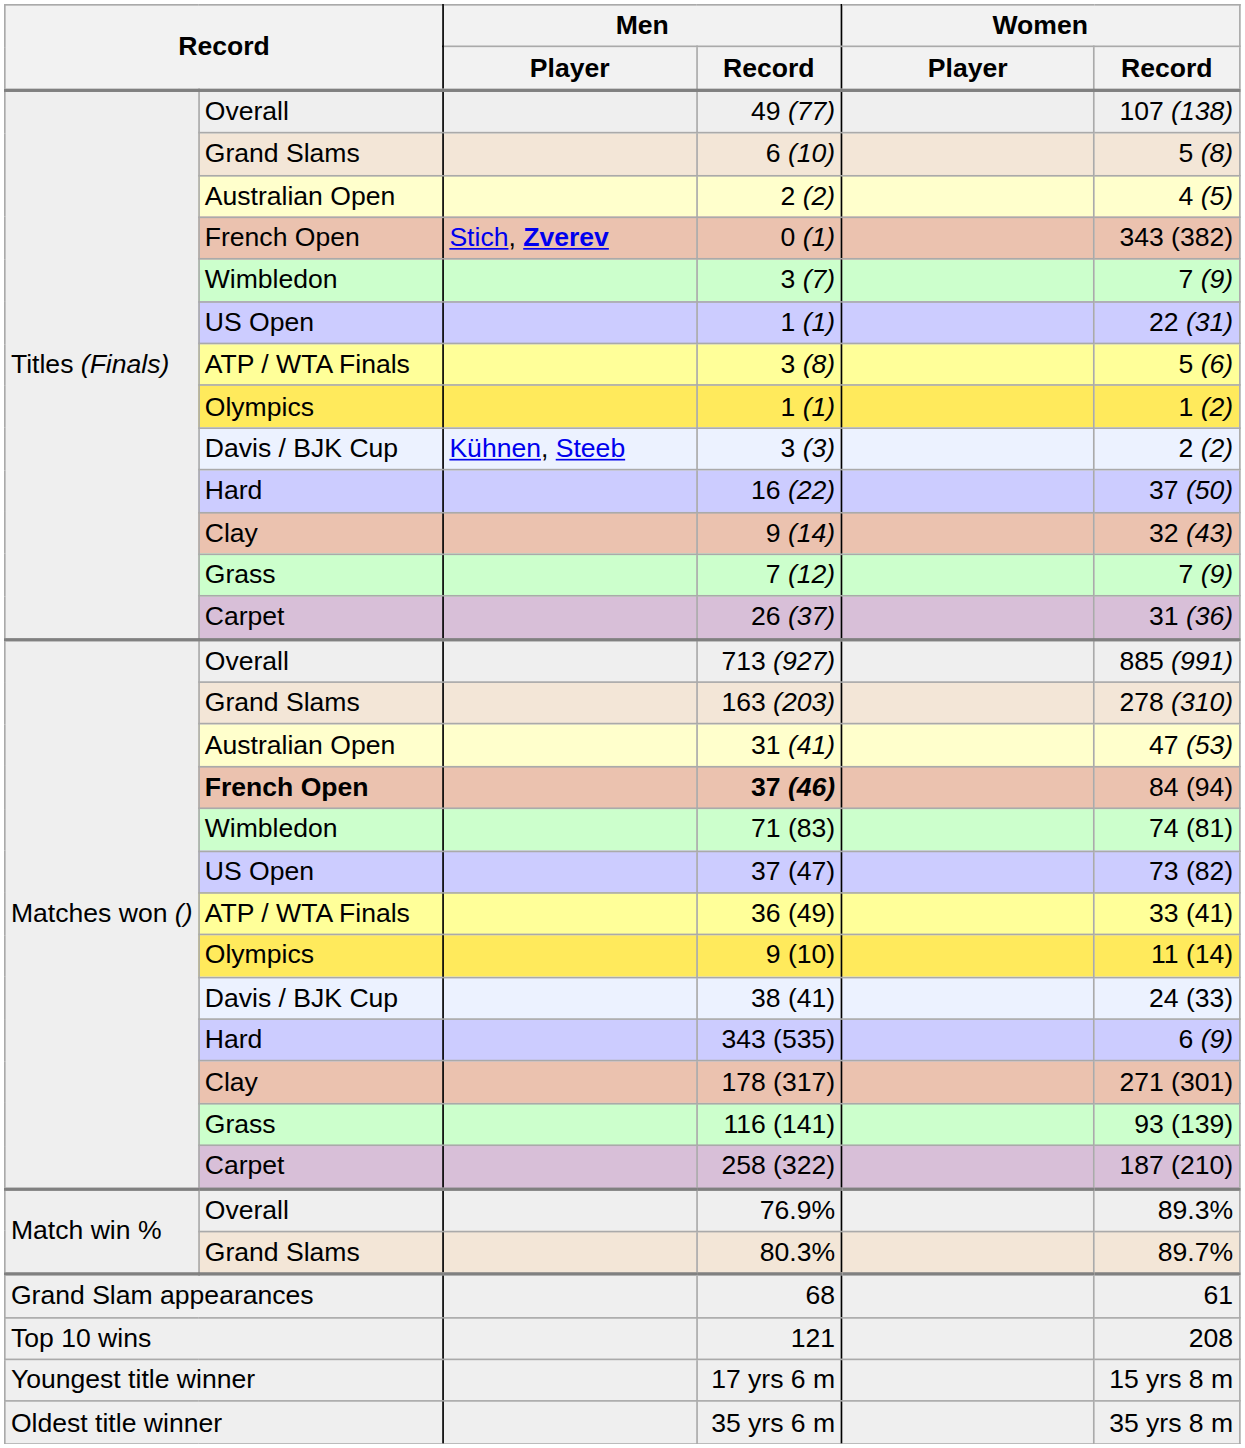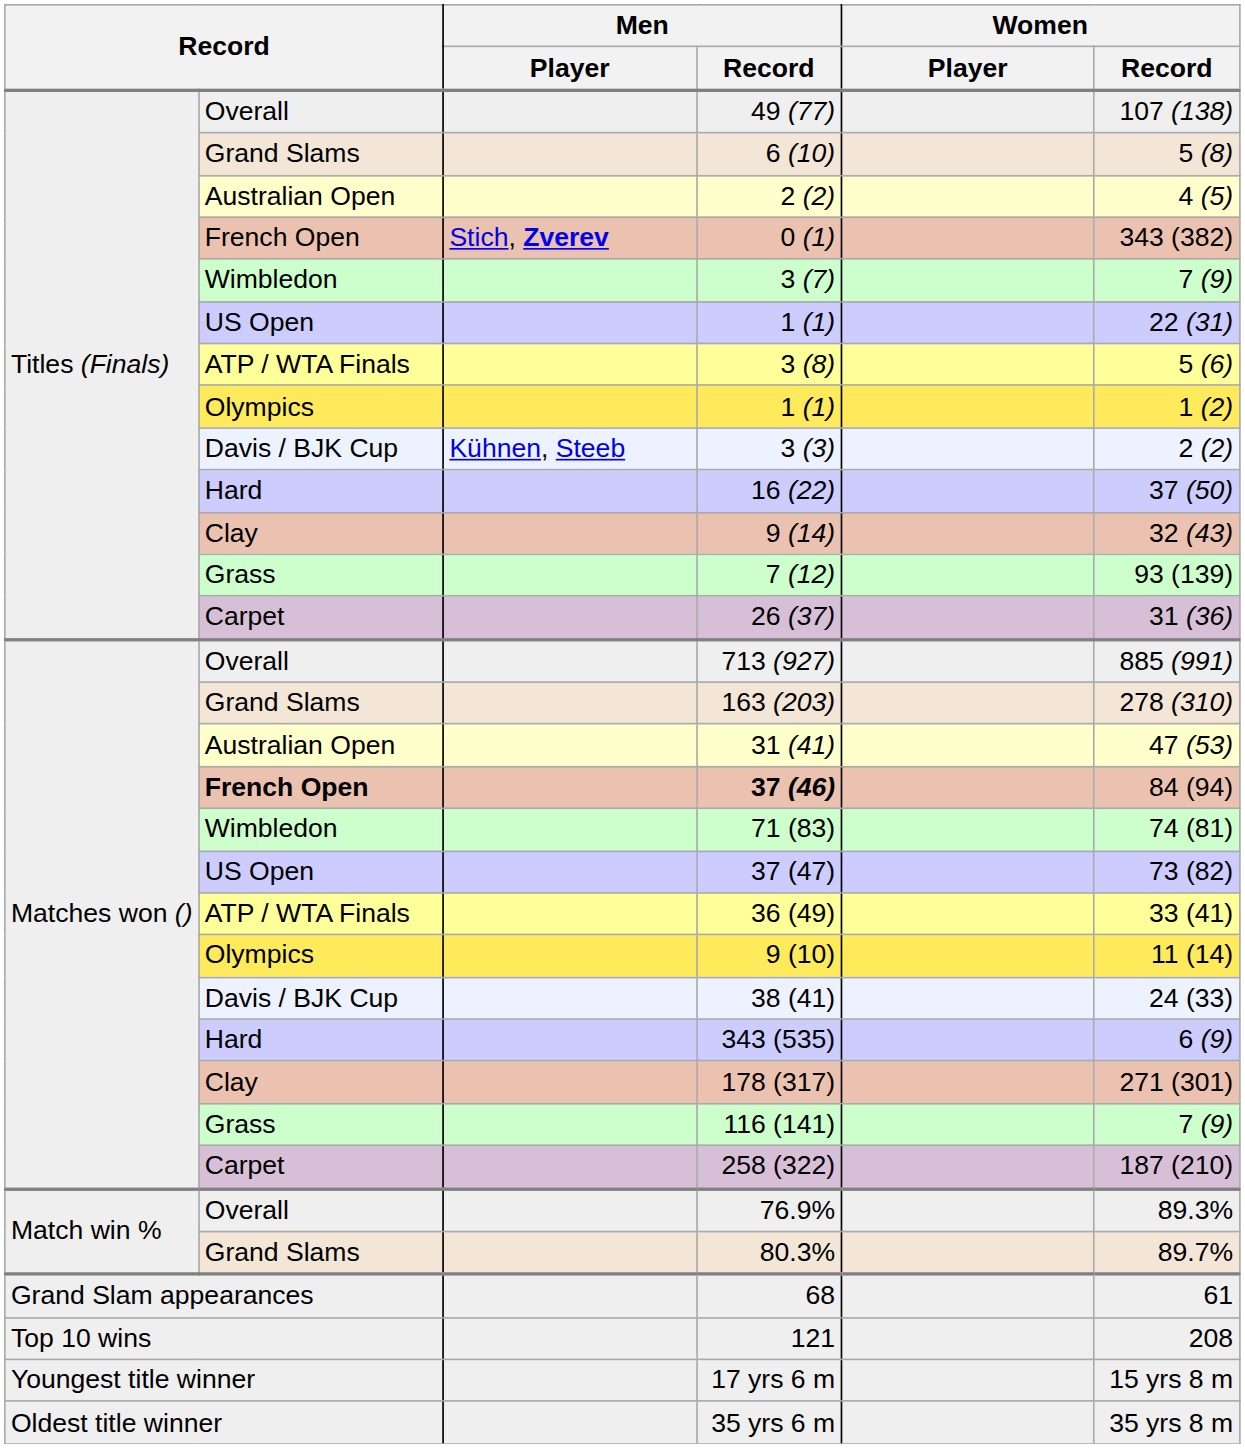7 (12) | Women / Record: 7 (9) -> 93 (139)
116 (141) | Women / Record: 93 (139) -> 7 (9)
